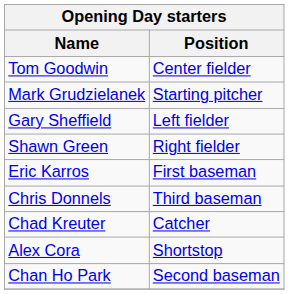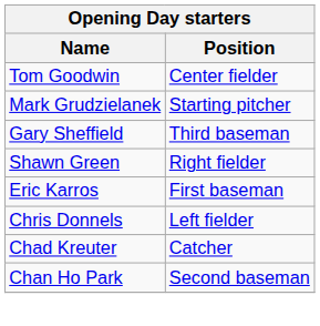Gary Sheffield | Position: Left fielder -> Third baseman
Chris Donnels | Position: Third baseman -> Left fielder
- row: Alex Cora | Shortstop
